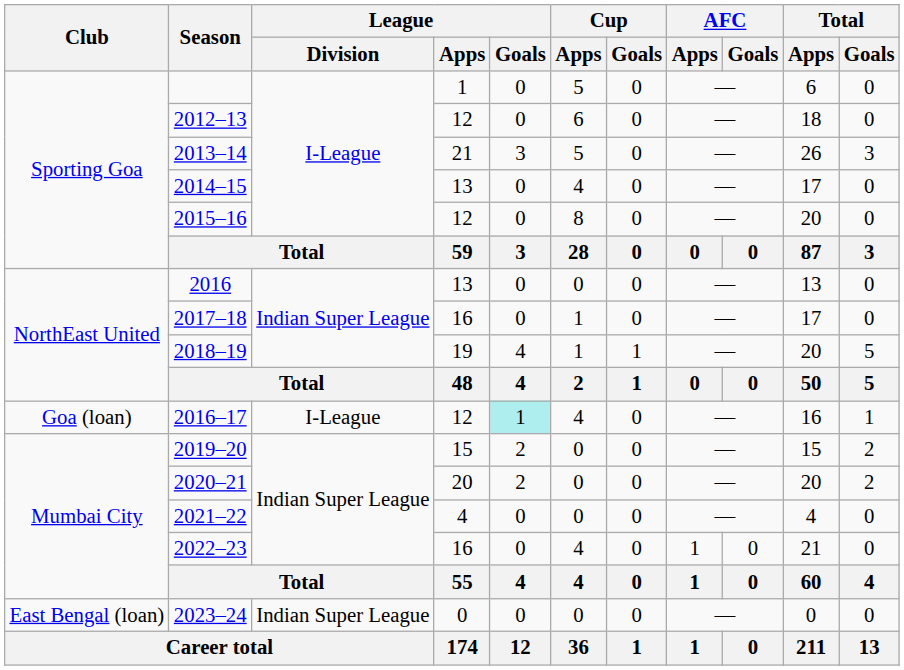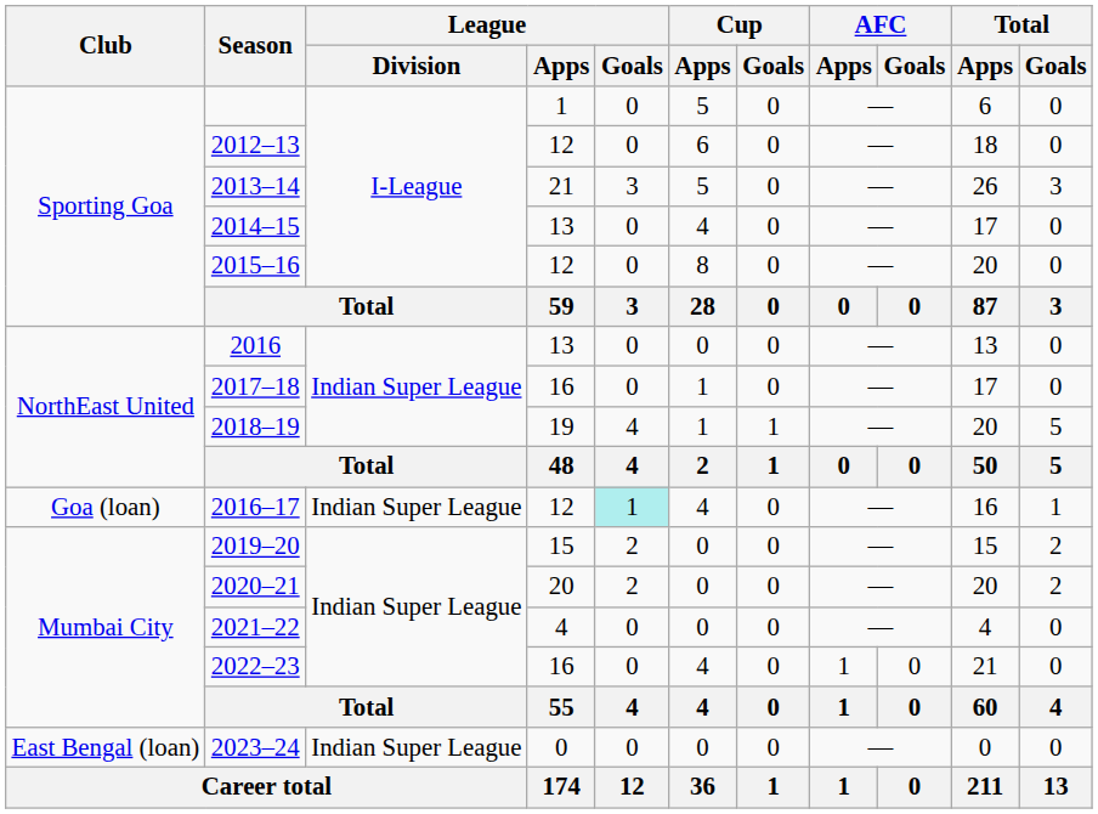2016–17 | League / Division: I-League -> Indian Super League
